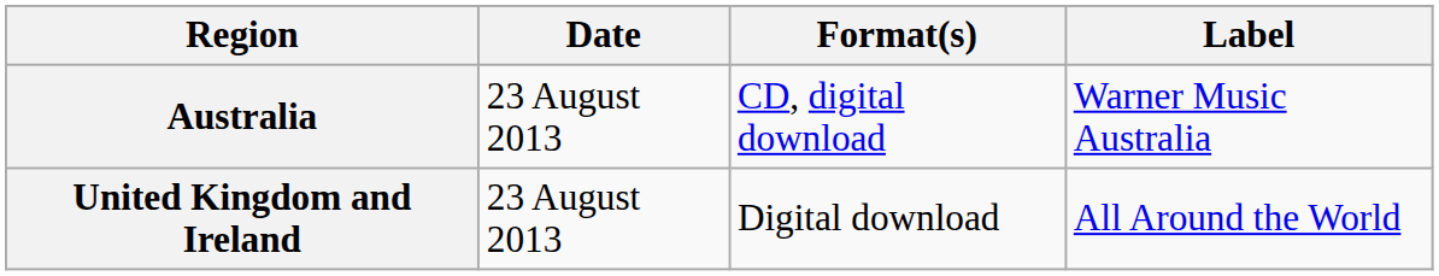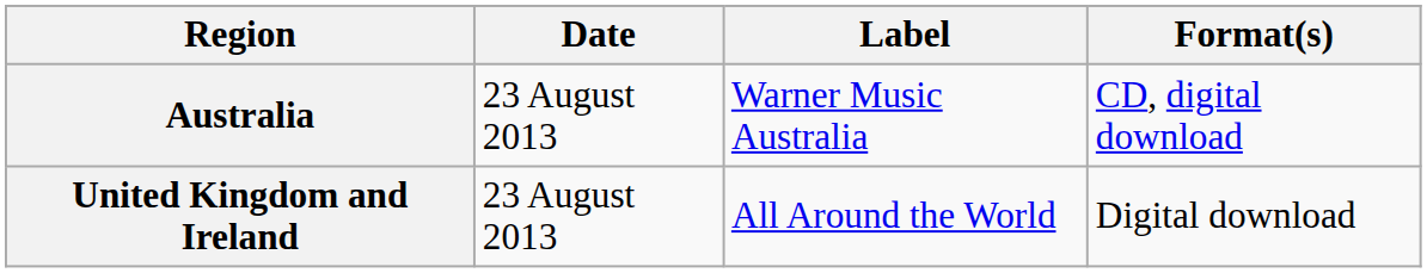columns swapped: Label <-> Format(s)
